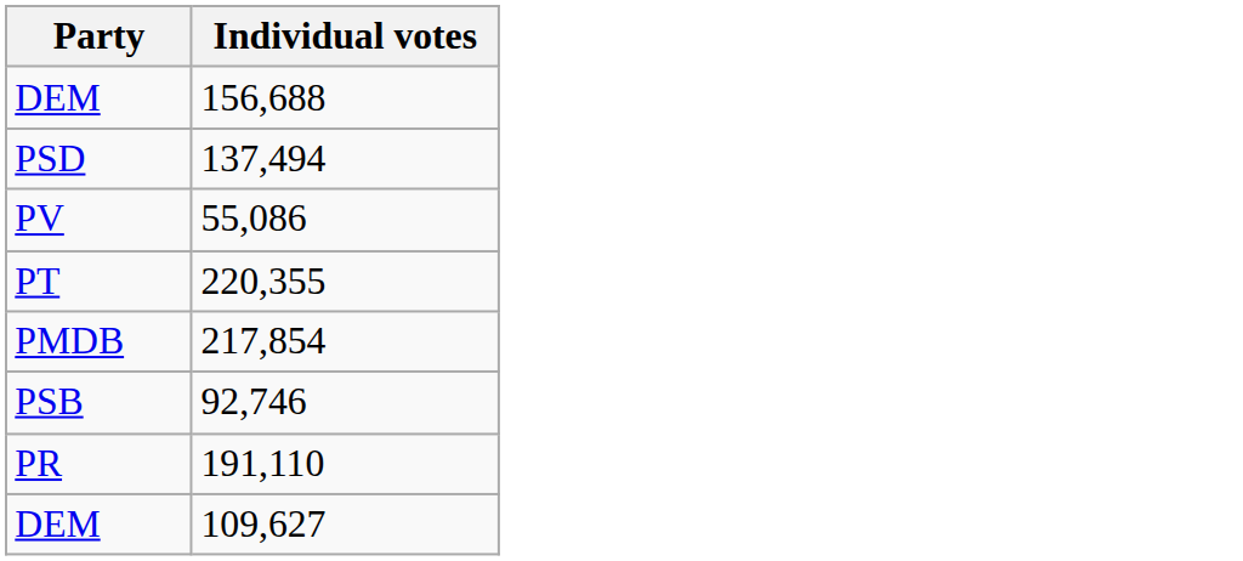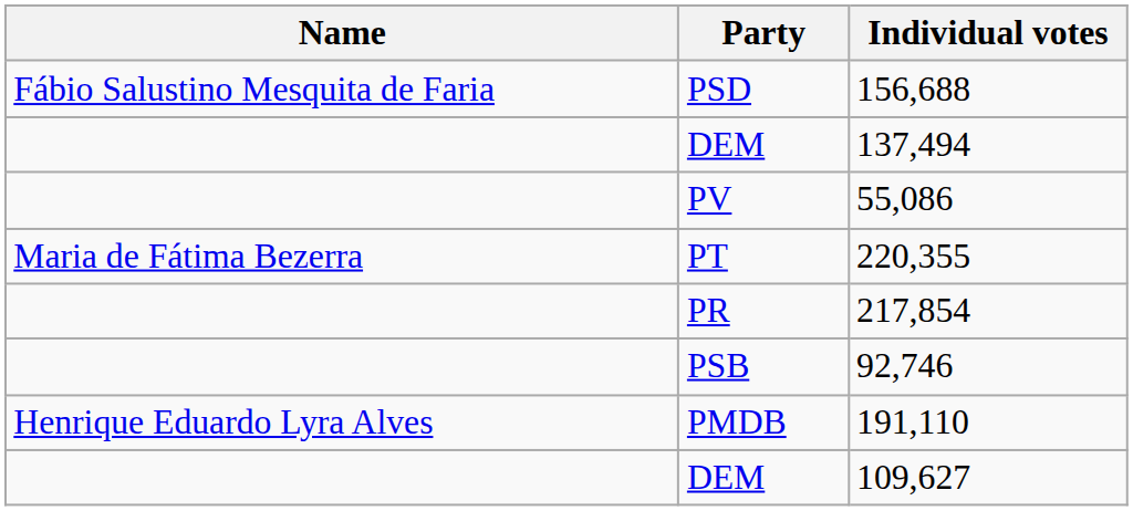+ column: Name | Fábio Salustino Mesquita de Faria | Maria de Fátima Bezerra | Henrique Eduardo Lyra Alves
156,688 | Party: DEM -> PSD
137,494 | Party: PSD -> DEM
217,854 | Party: PMDB -> PR
191,110 | Party: PR -> PMDB
